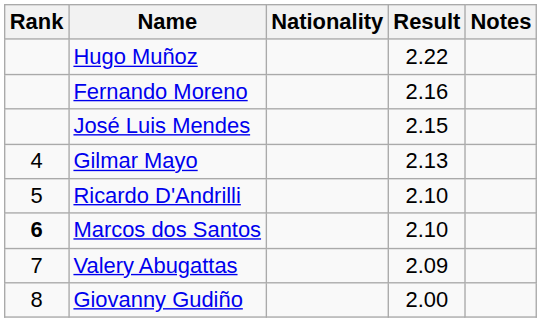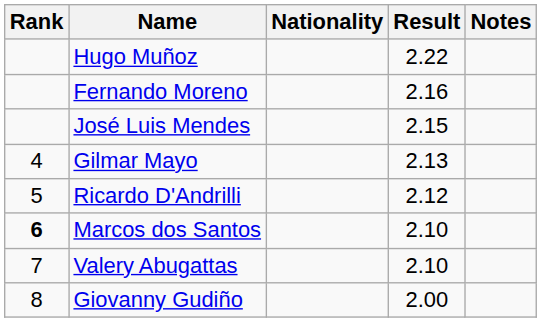Ricardo D'Andrilli | Result: 2.10 -> 2.12
Valery Abugattas | Result: 2.09 -> 2.10
